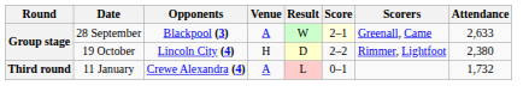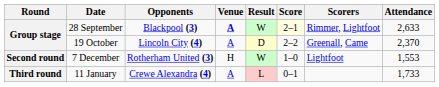28 September | Venue: normal -> bold
28 September | Scorers: Greenall, Came -> Rimmer, Lightfoot
19 October | Venue: H -> A
19 October | Scorers: Rimmer, Lightfoot -> Greenall, Came
19 October | Attendance: 2,380 -> 2,370
+ row: Second round | 7 December | Rotherham United (3) | H | W | 1–0 | Lightfoot | 1,553
11 January | Attendance: 1,732 -> 1,733
